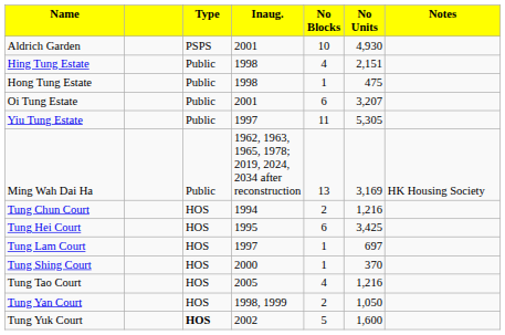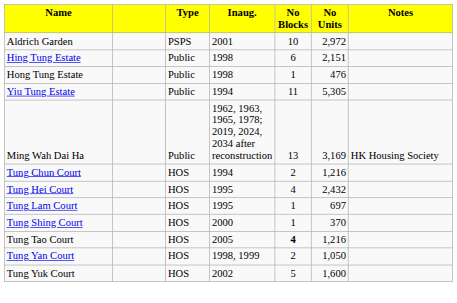Aldrich Garden | column 6: 4,930 -> 2,972
Hing Tung Estate | column 5: 4 -> 6
Hong Tung Estate | column 6: 475 -> 476
- row: Oi Tung Estate | Public | 2001 | 6 | 3,207
Yiu Tung Estate | column 4: 1997 -> 1994
Tung Hei Court | column 5: 6 -> 4
Tung Hei Court | column 6: 3,425 -> 2,432
Tung Lam Court | column 4: 1997 -> 1995
Tung Tao Court | column 5: normal -> bold
Tung Yuk Court | column 3: bold -> normal
